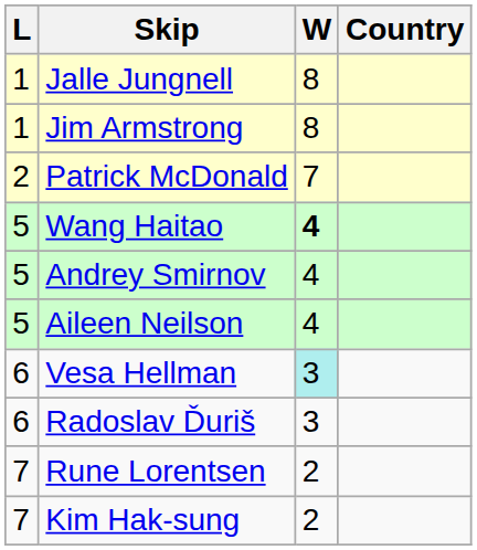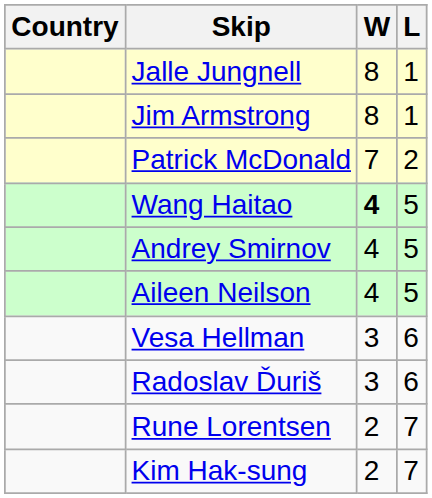columns swapped: Country <-> L
Vesa Hellman | W: paleturquoise background -> no background
